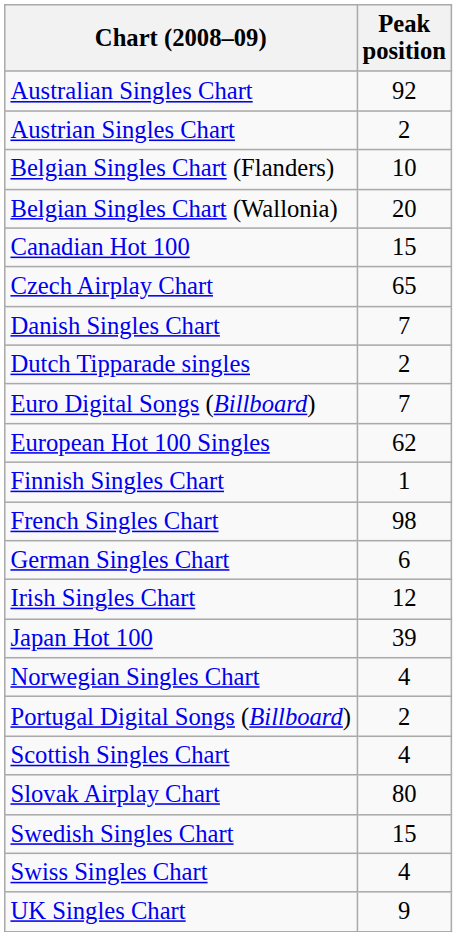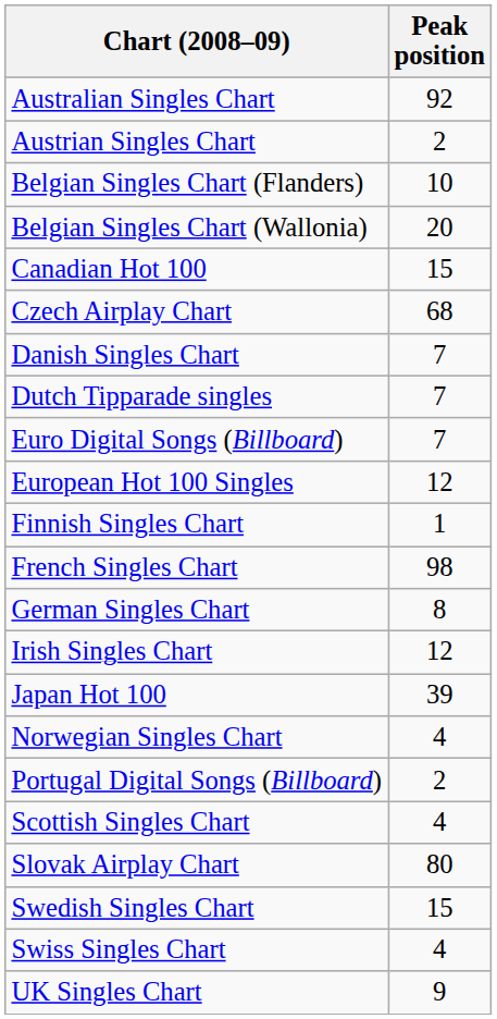Czech Airplay Chart | Peak position: 65 -> 68
Dutch Tipparade singles | Peak position: 2 -> 7
European Hot 100 Singles | Peak position: 62 -> 12
German Singles Chart | Peak position: 6 -> 8
